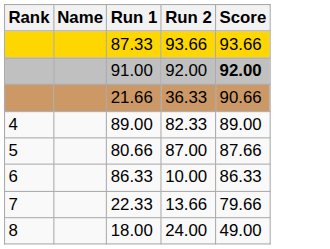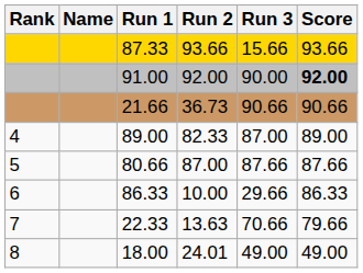+ column: Run 3 | 15.66 | 90.00 | 90.66 | 87.00 | 87.66 | 29.66 | 70.66 | 49.00
21.66 | Run 2: 36.33 -> 36.73
22.33 | Run 2: 13.66 -> 13.63
18.00 | Run 2: 24.00 -> 24.01
